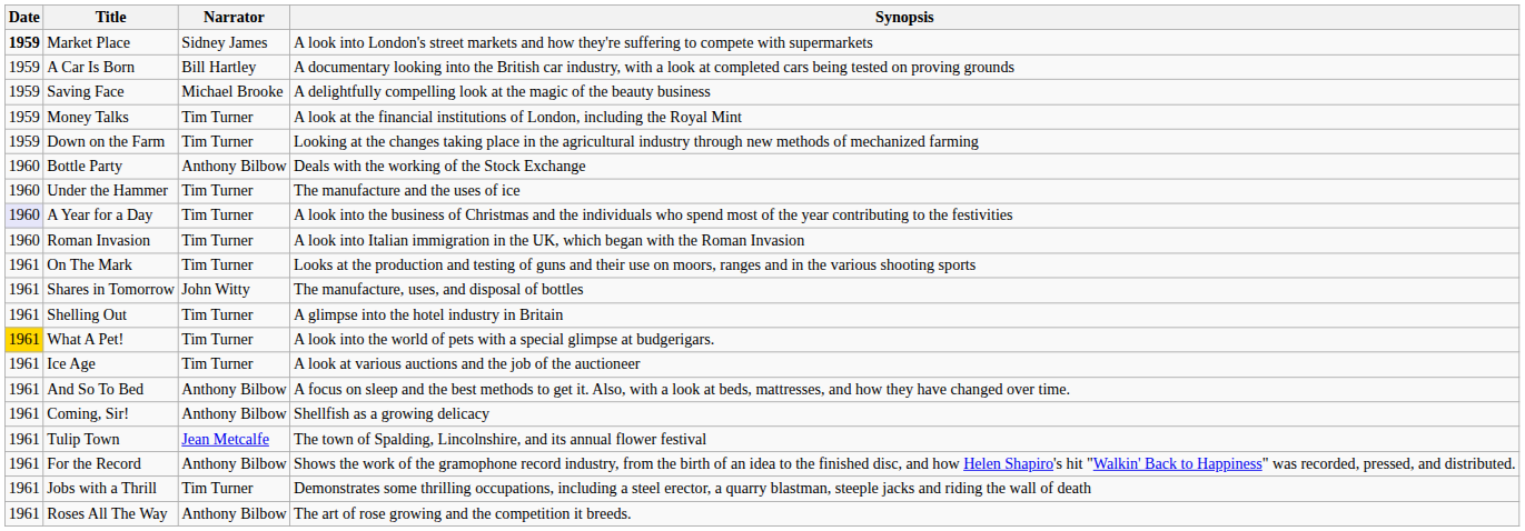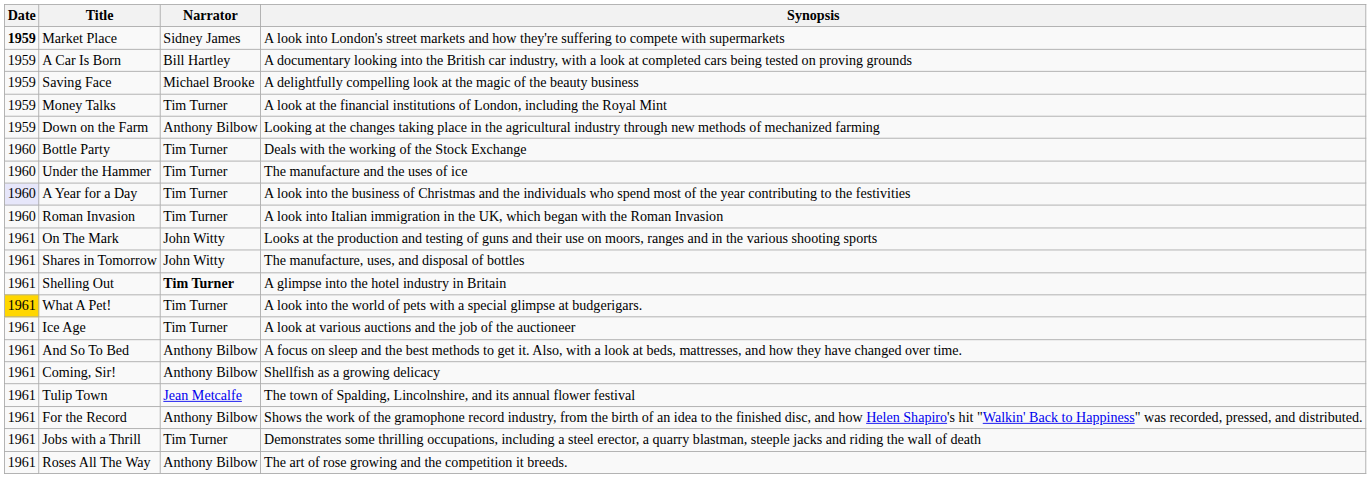Down on the Farm | Narrator: Tim Turner -> Anthony Bilbow
Bottle Party | Narrator: Anthony Bilbow -> Tim Turner
On The Mark | Narrator: Tim Turner -> John Witty
Shelling Out | Narrator: normal -> bold
